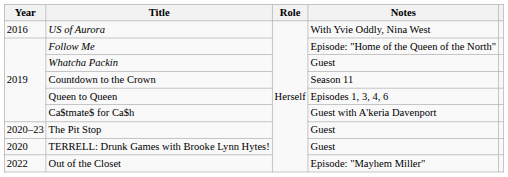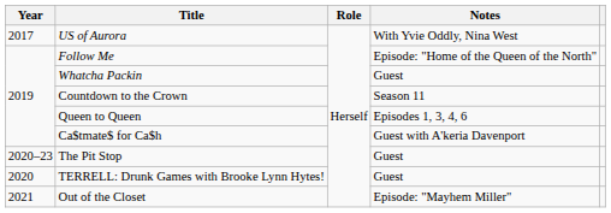US of Aurora | Year: 2016 -> 2017
Out of the Closet | Year: 2022 -> 2021
